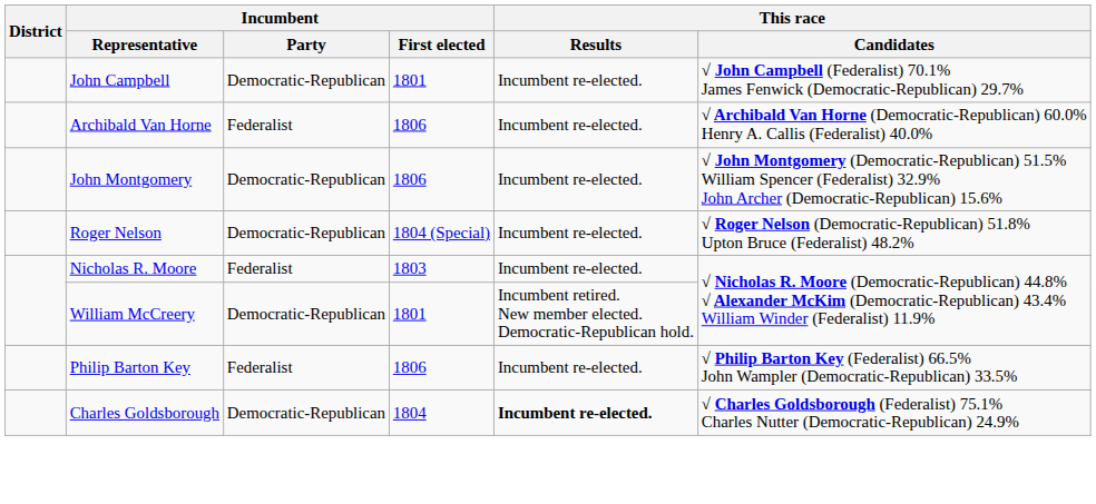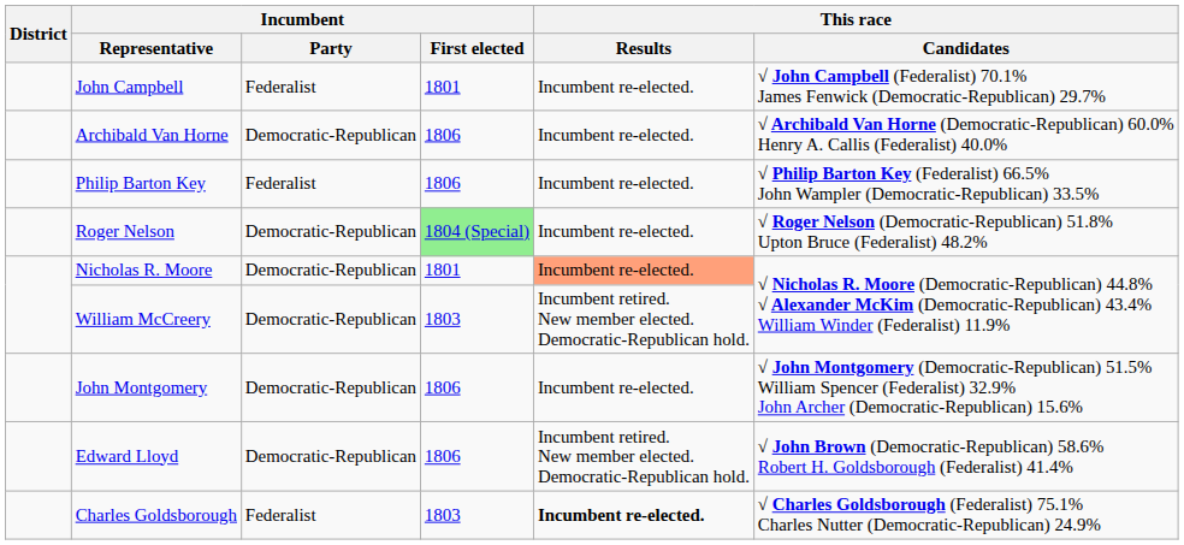John Campbell | Incumbent / Party: Democratic-Republican -> Federalist
Archibald Van Horne | Incumbent / Party: Federalist -> Democratic-Republican
rows swapped: Philip Barton Key <-> John Montgomery
Roger Nelson | Incumbent / First elected: no background -> lightgreen background
Nicholas R. Moore | Incumbent / Party: Federalist -> Democratic-Republican
Nicholas R. Moore | Incumbent / First elected: 1803 -> 1801
Nicholas R. Moore | This race / Results: no background -> lightsalmon background
William McCreery | Incumbent / First elected: 1801 -> 1803
+ row: Edward Lloyd | Democratic-Republican | 1806 | Incumbent retired. New member elected. Democratic-Republican hold. | √ John Brown (Democratic-Republican) 58.6% Robert H. Goldsborough (Federalist) 41.4%
Charles Goldsborough | Incumbent / Party: Democratic-Republican -> Federalist
Charles Goldsborough | Incumbent / First elected: 1804 -> 1803
